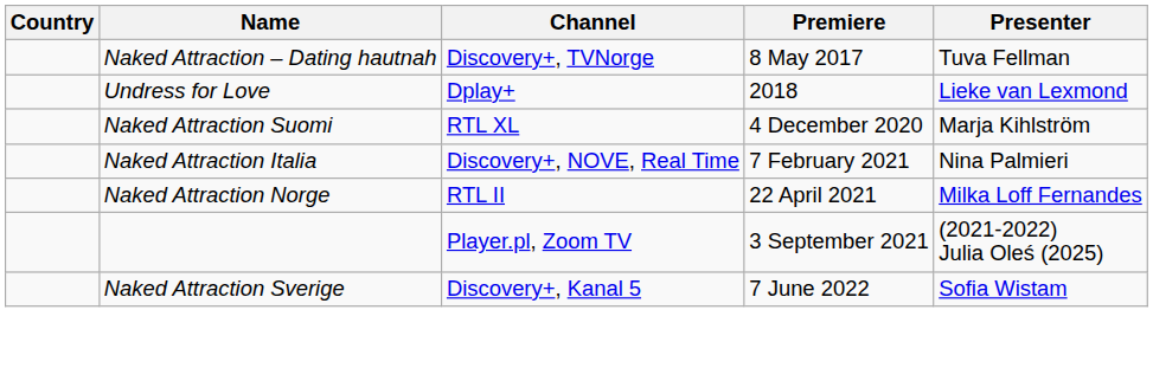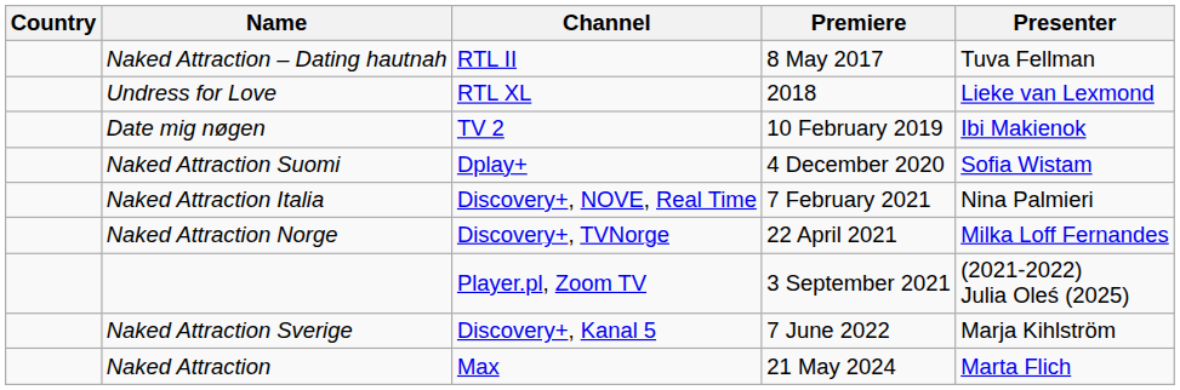Naked Attraction – Dating hautnah | Channel: Discovery+, TVNorge -> RTL II
Undress for Love | Channel: Dplay+ -> RTL XL
+ row: Date mig nøgen | TV 2 | 10 February 2019 | Ibi Makienok
Naked Attraction Suomi | Channel: RTL XL -> Dplay+
Naked Attraction Suomi | Presenter: Marja Kihlström -> Sofia Wistam
Naked Attraction Norge | Channel: RTL II -> Discovery+, TVNorge
Naked Attraction Sverige | Presenter: Sofia Wistam -> Marja Kihlström
+ row: Naked Attraction | Max | 21 May 2024 | Marta Flich
